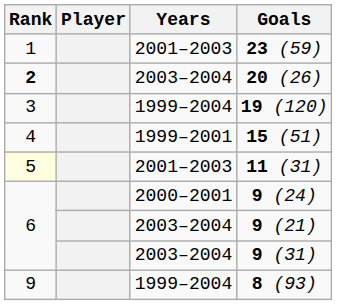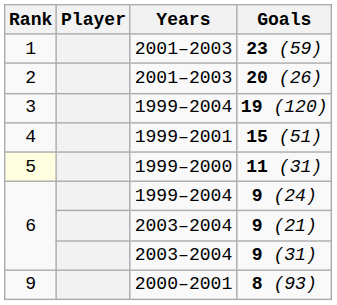20 (26) | Rank: bold -> normal
20 (26) | Years: 2003–2004 -> 2001–2003
11 (31) | Years: 2001–2003 -> 1999–2000
9 (24) | Years: 2000–2001 -> 1999–2004
8 (93) | Years: 1999–2004 -> 2000–2001
